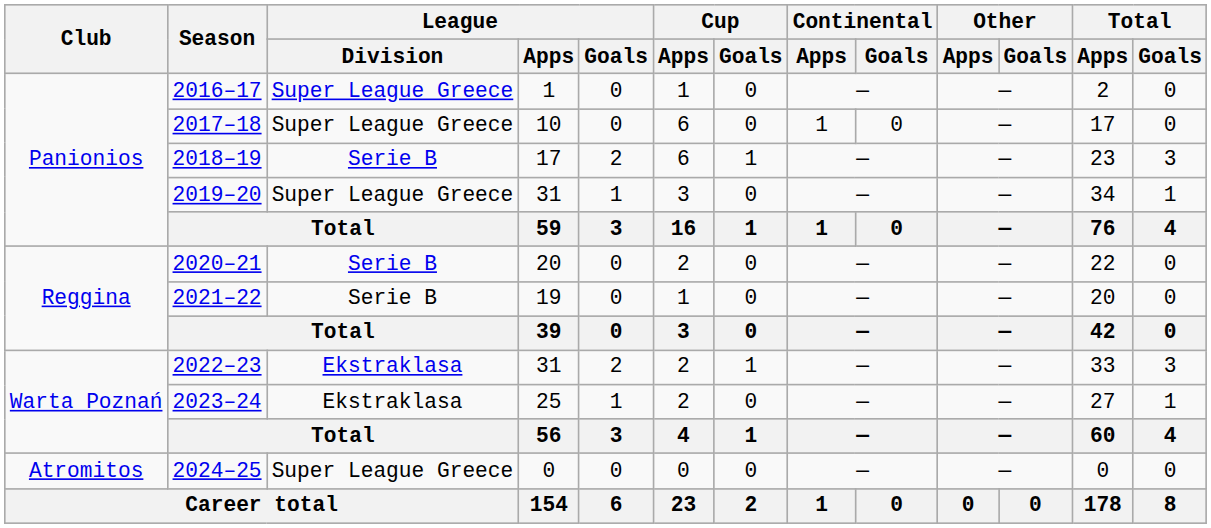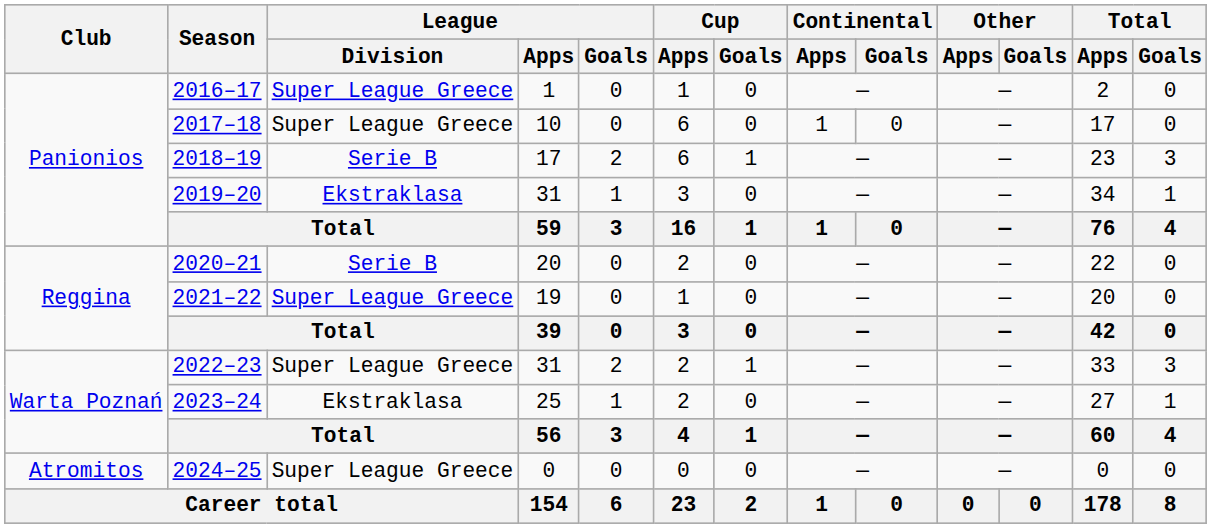2019–20 | League / Division: Super League Greece -> Ekstraklasa
2021–22 | League / Division: Serie B -> Super League Greece
2022–23 | League / Division: Ekstraklasa -> Super League Greece
